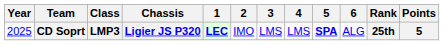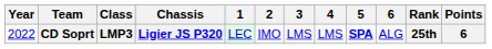CD Soprt | Year: 2025 -> 2022
CD Soprt | 1: bold -> normal
CD Soprt | Points: 5 -> 6
